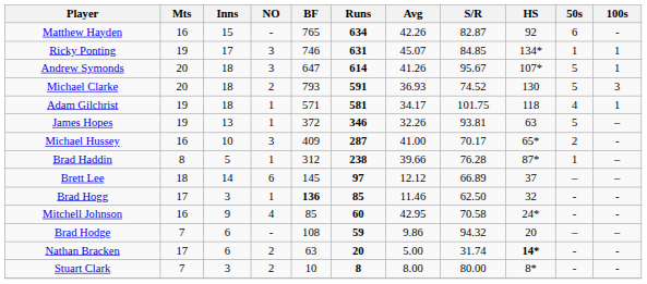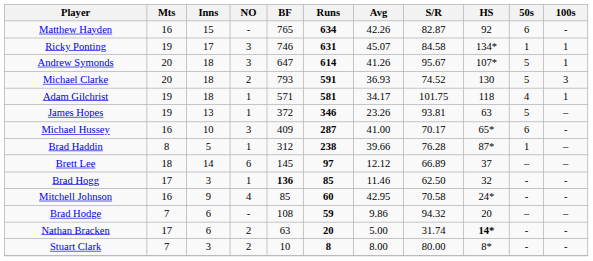Ricky Ponting | S/R: 84.85 -> 84.58
James Hopes | Avg: 32.26 -> 23.26
Michael Hussey | 50s: 2 -> 6
